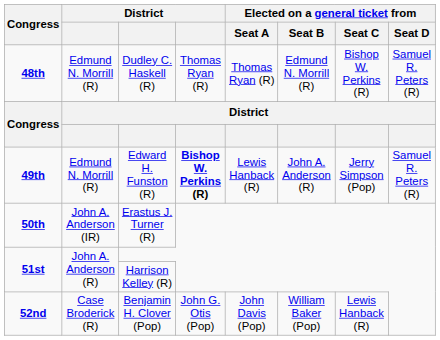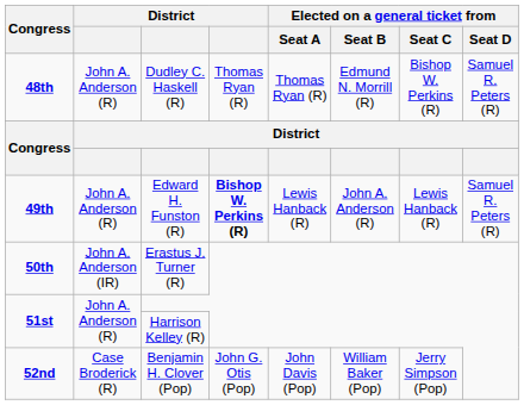Dudley C. Haskell (R) | column 2: Edmund N. Morrill (R) -> John A. Anderson (R)
Edward H. Funston (R) | column 2: Edmund N. Morrill (R) -> John A. Anderson (R)
Edward H. Funston (R) | Elected on a general ticket from / Seat C: Jerry Simpson (Pop) -> Lewis Hanback (R)
Benjamin H. Clover (Pop) | Elected on a general ticket from / Seat C: Lewis Hanback (R) -> Jerry Simpson (Pop)
